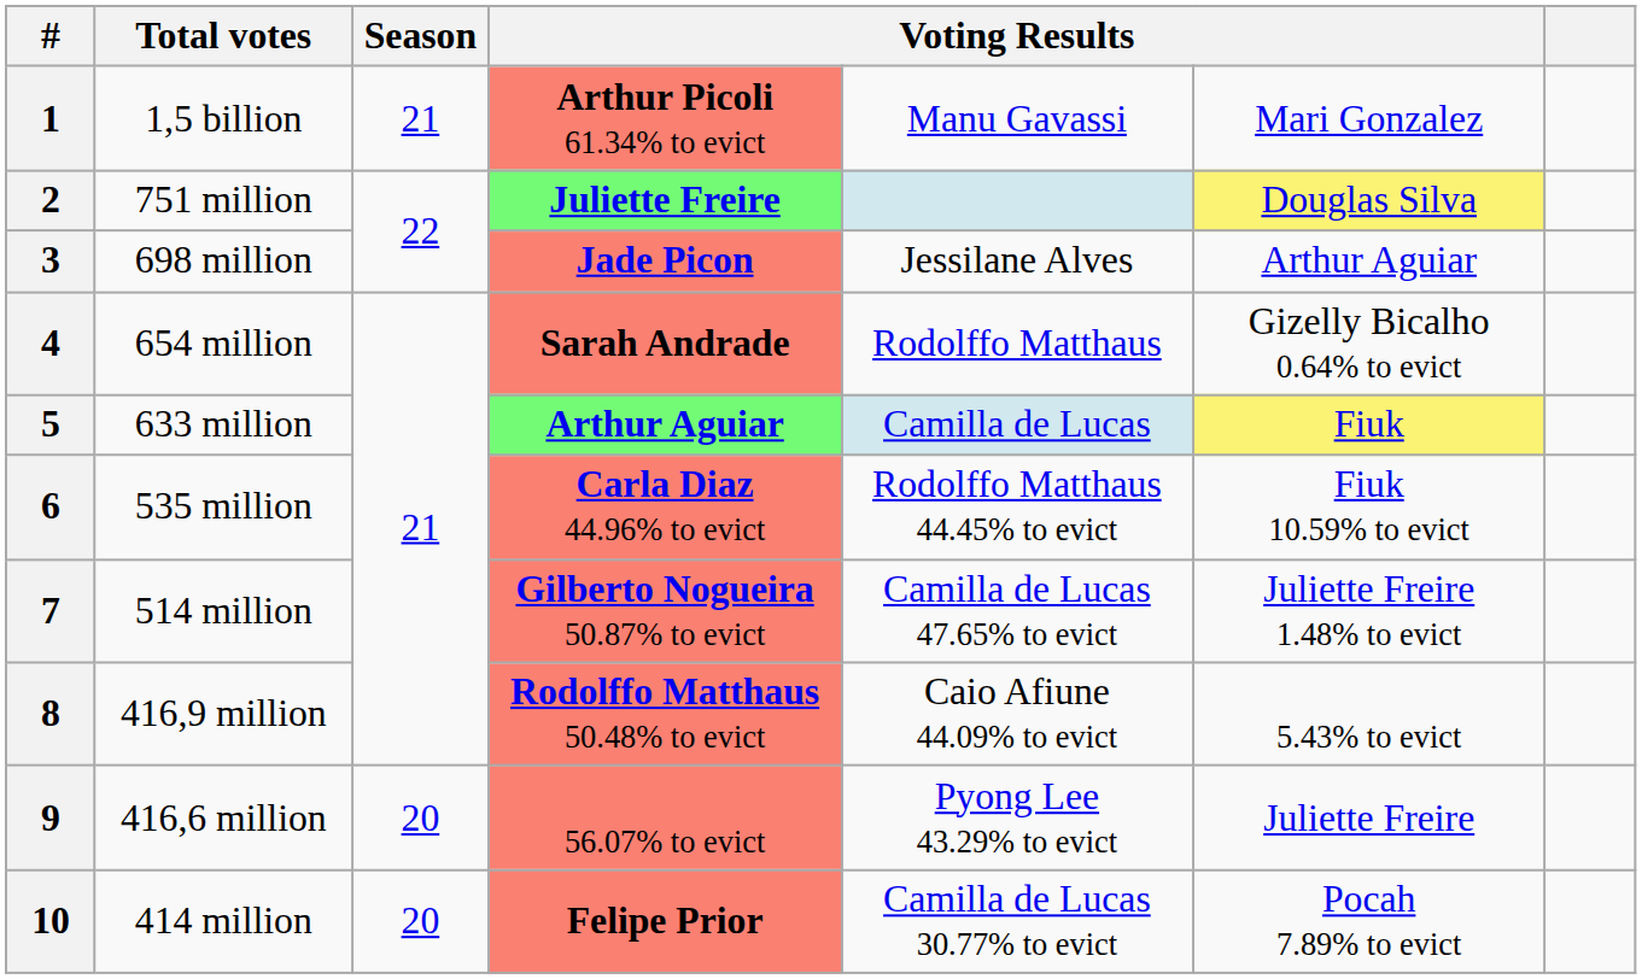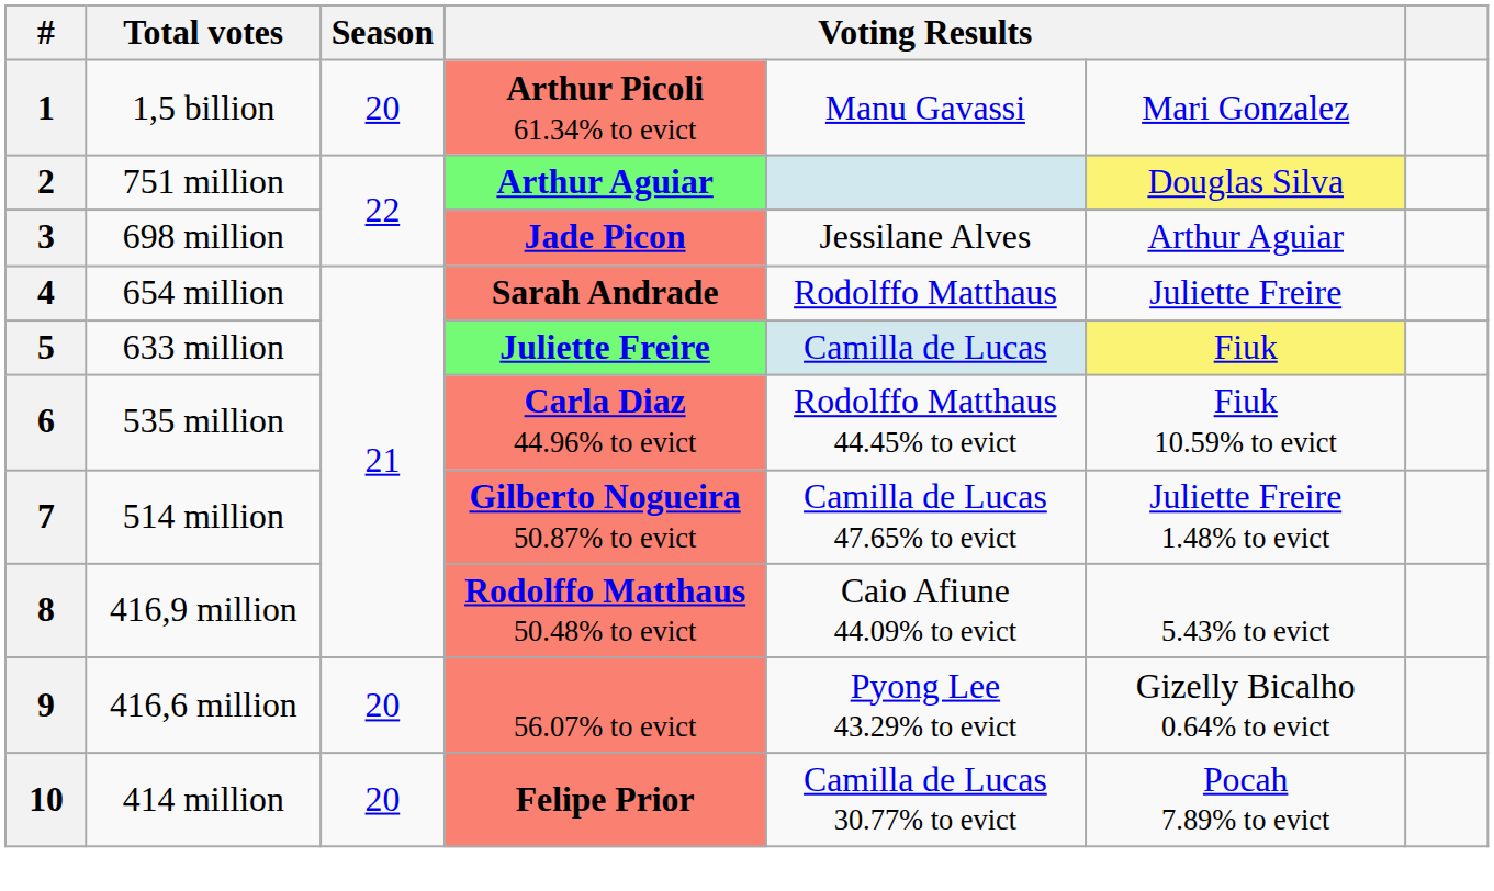1 | Season: 21 -> 20
2 | column 4: Juliette Freire -> Arthur Aguiar
4 | column 6: Gizelly Bicalho 0.64% to evict -> Juliette Freire
5 | column 4: Arthur Aguiar -> Juliette Freire
9 | column 6: Juliette Freire -> Gizelly Bicalho 0.64% to evict
